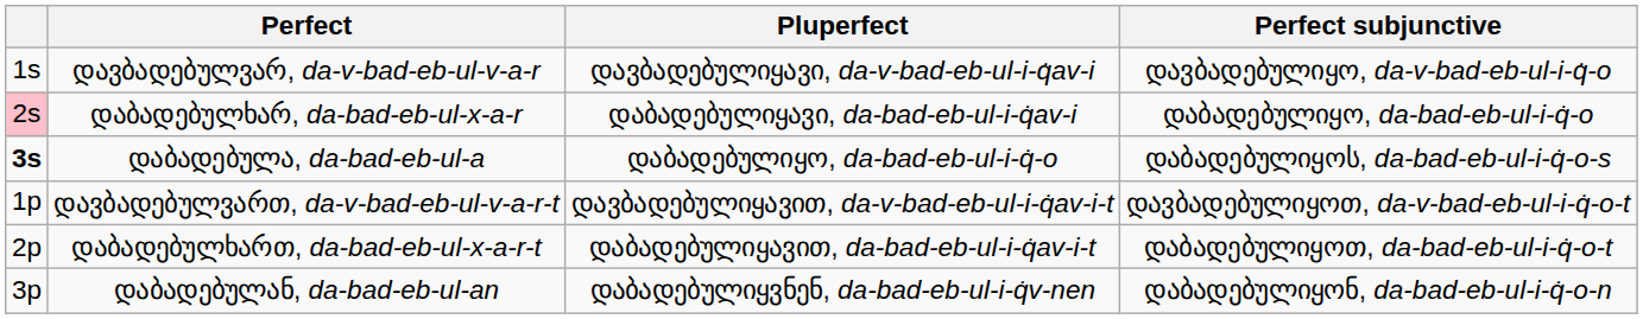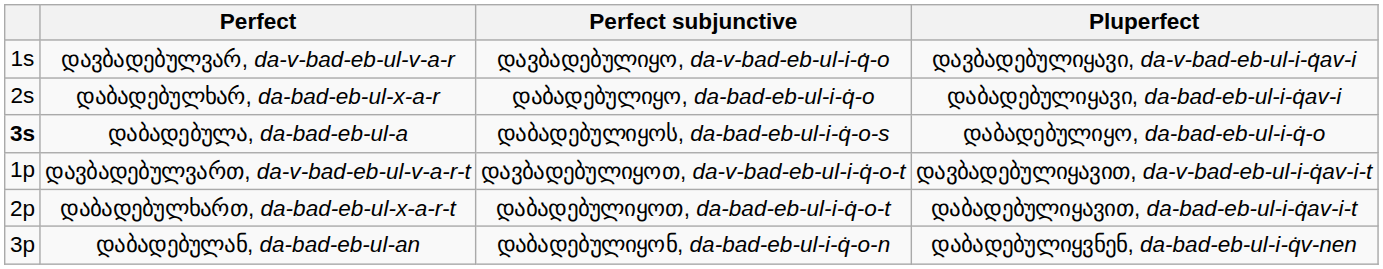columns swapped: Pluperfect <-> Perfect subjunctive
დაბადებულხარ, da-bad-eb-ul-x-a-r | column 1: pink background -> no background
